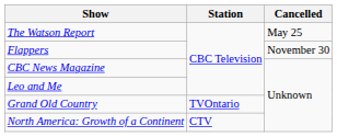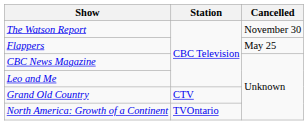The Watson Report | Cancelled: May 25 -> November 30
Flappers | Cancelled: November 30 -> May 25
Grand Old Country | Station: TVOntario -> CTV
North America: Growth of a Continent | Station: CTV -> TVOntario
